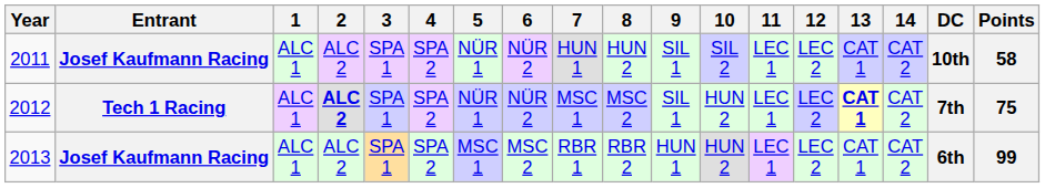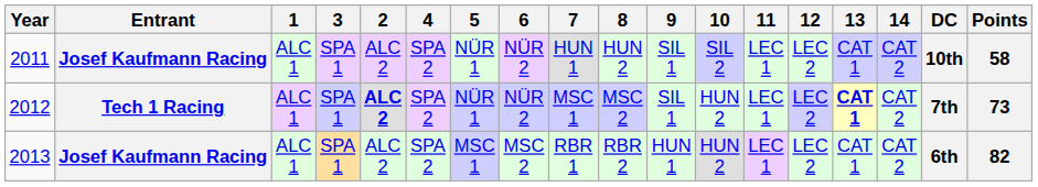columns swapped: 2 <-> 3
2012 | Points: 75 -> 73
2013 | Points: 99 -> 82
